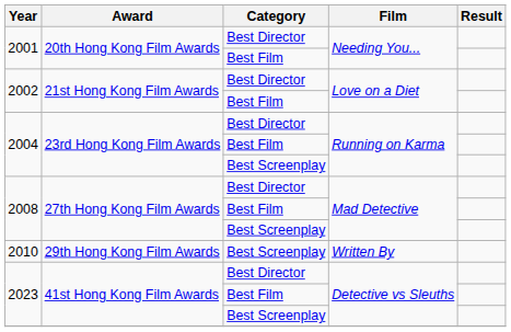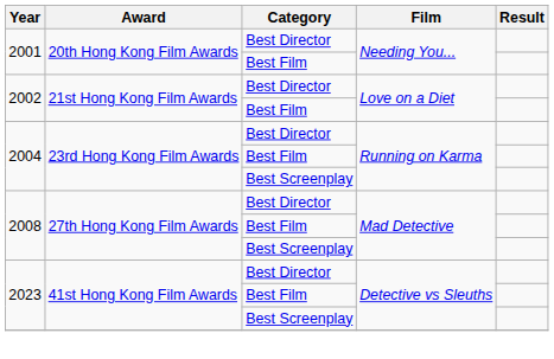- row: 2010 | 29th Hong Kong Film Awards | Best Screenplay | Written By
